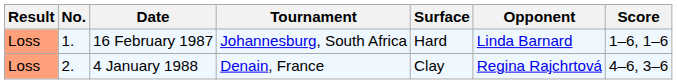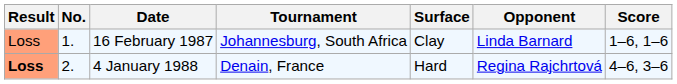16 February 1987 | Surface: Hard -> Clay
4 January 1988 | Result: normal -> bold
4 January 1988 | Surface: Clay -> Hard
